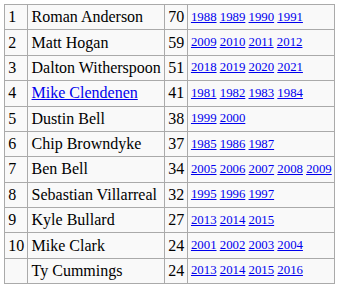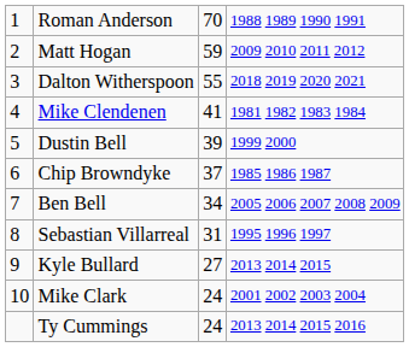Dalton Witherspoon | column 3: 51 -> 55
Dustin Bell | column 3: 38 -> 39
Sebastian Villarreal | column 3: 32 -> 31
